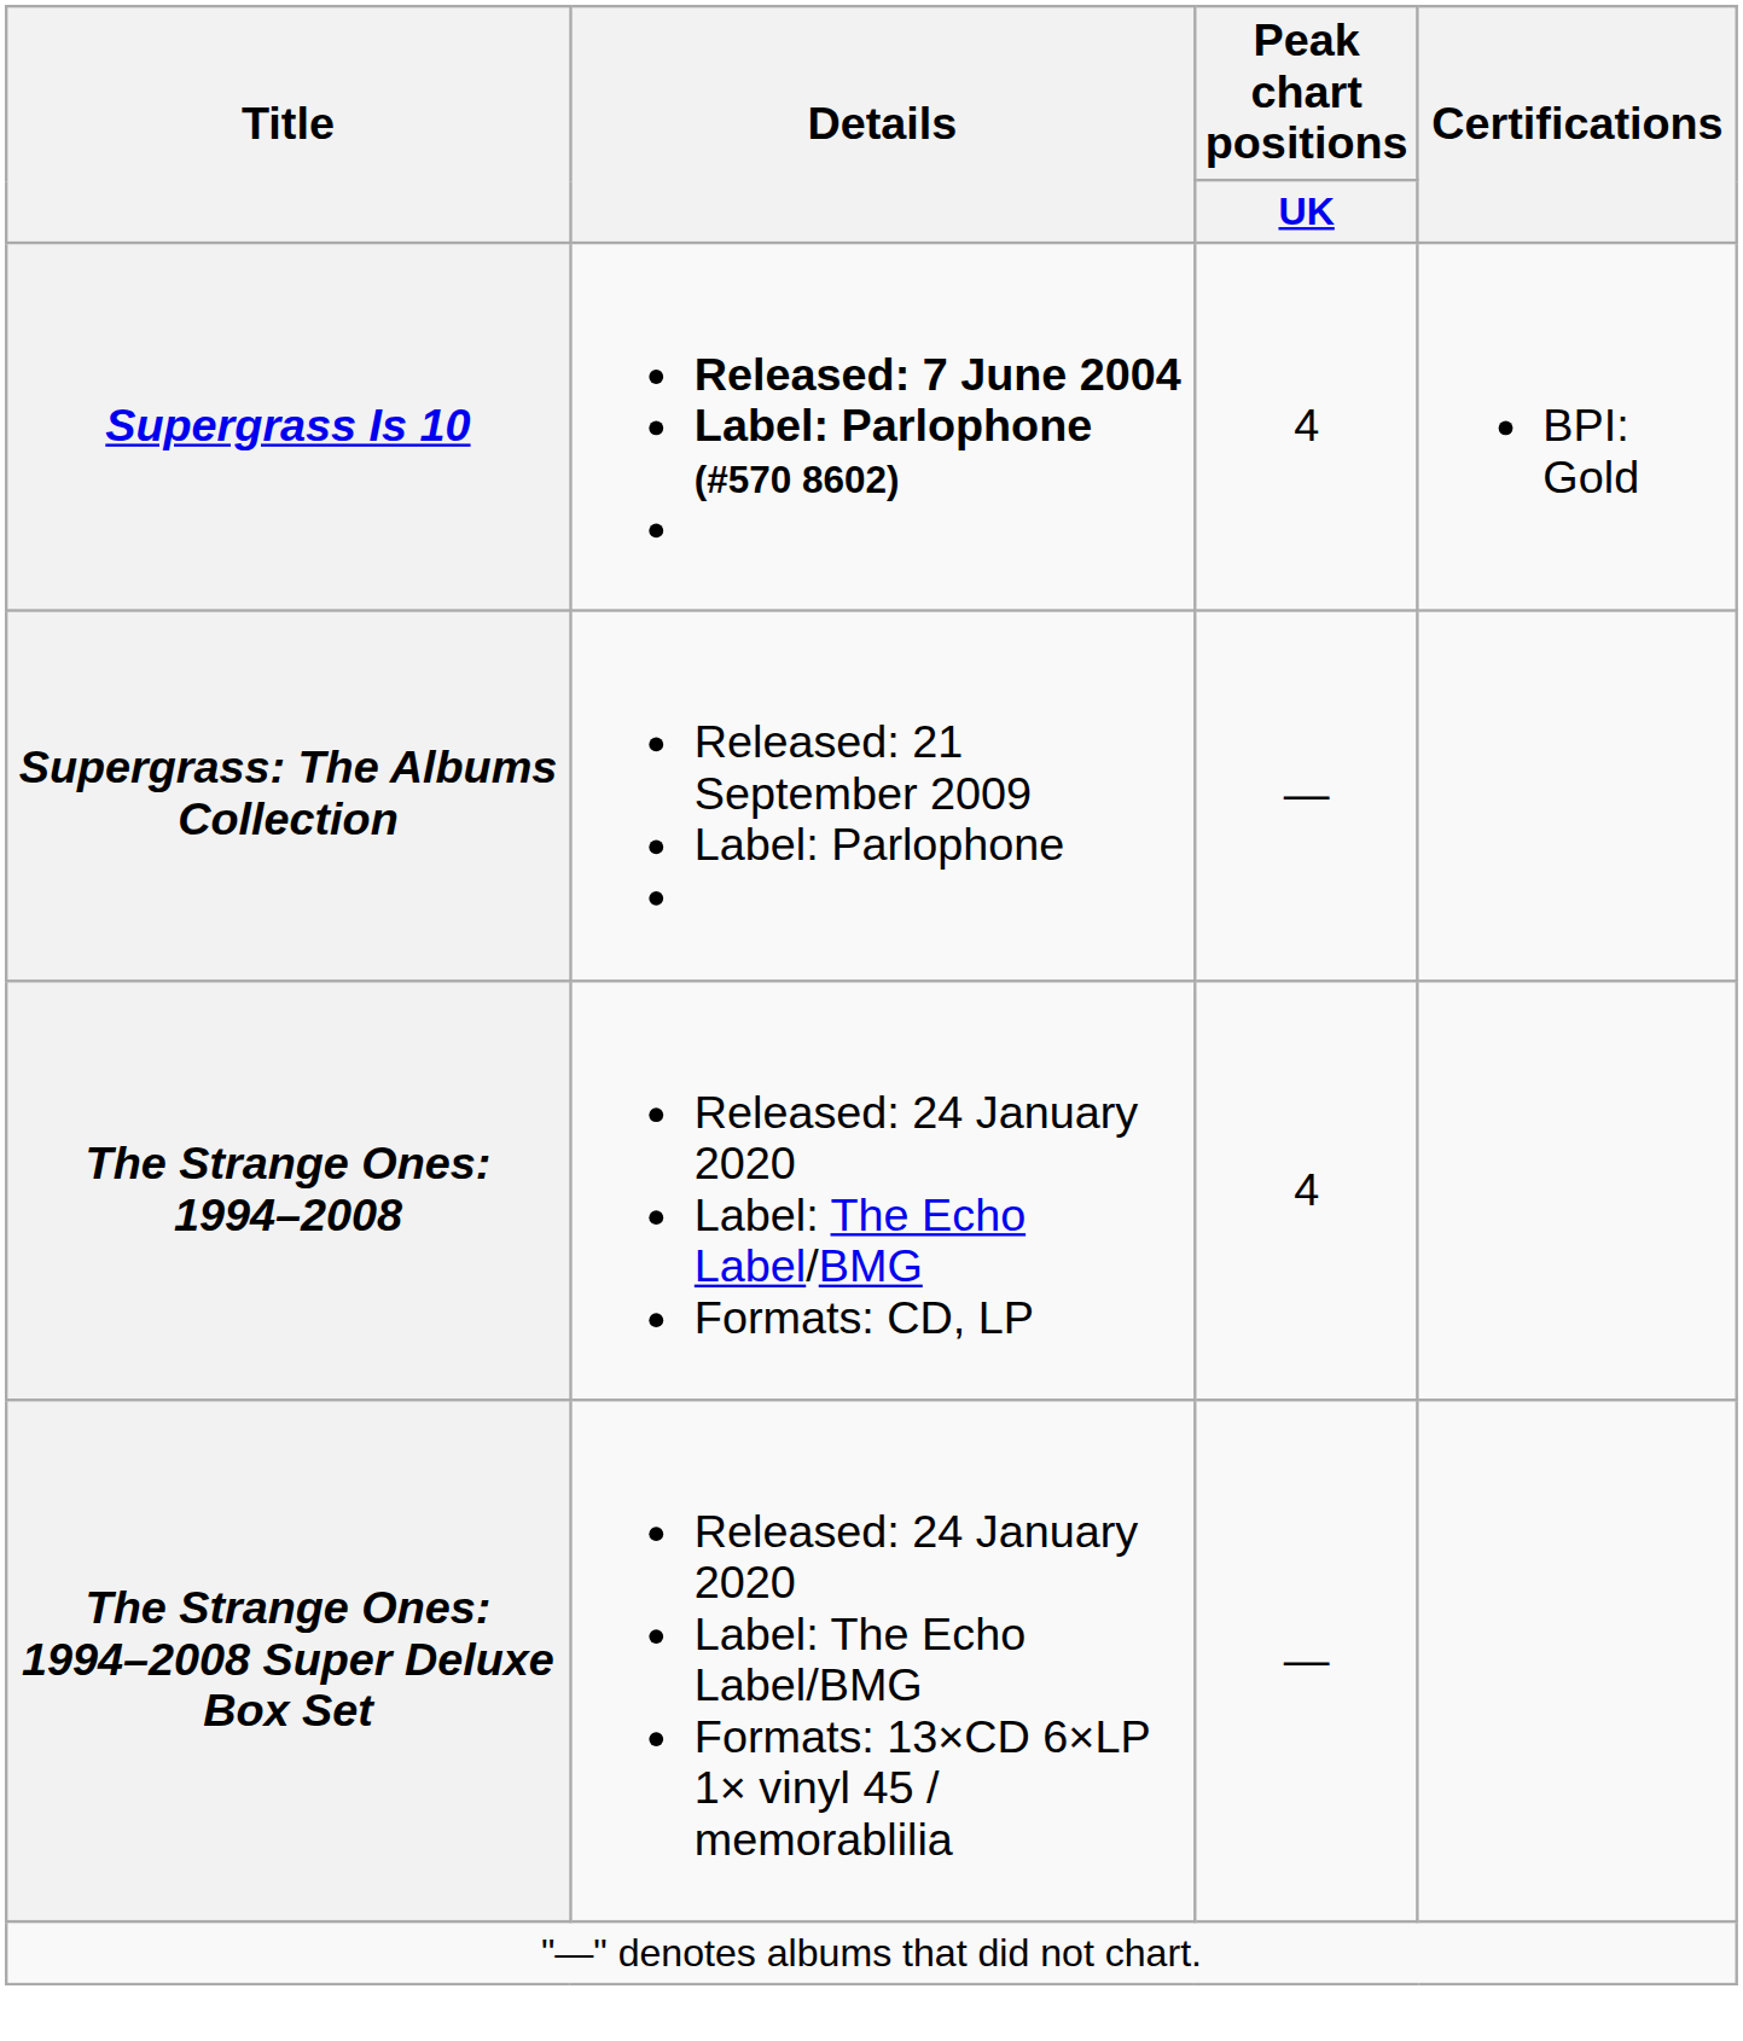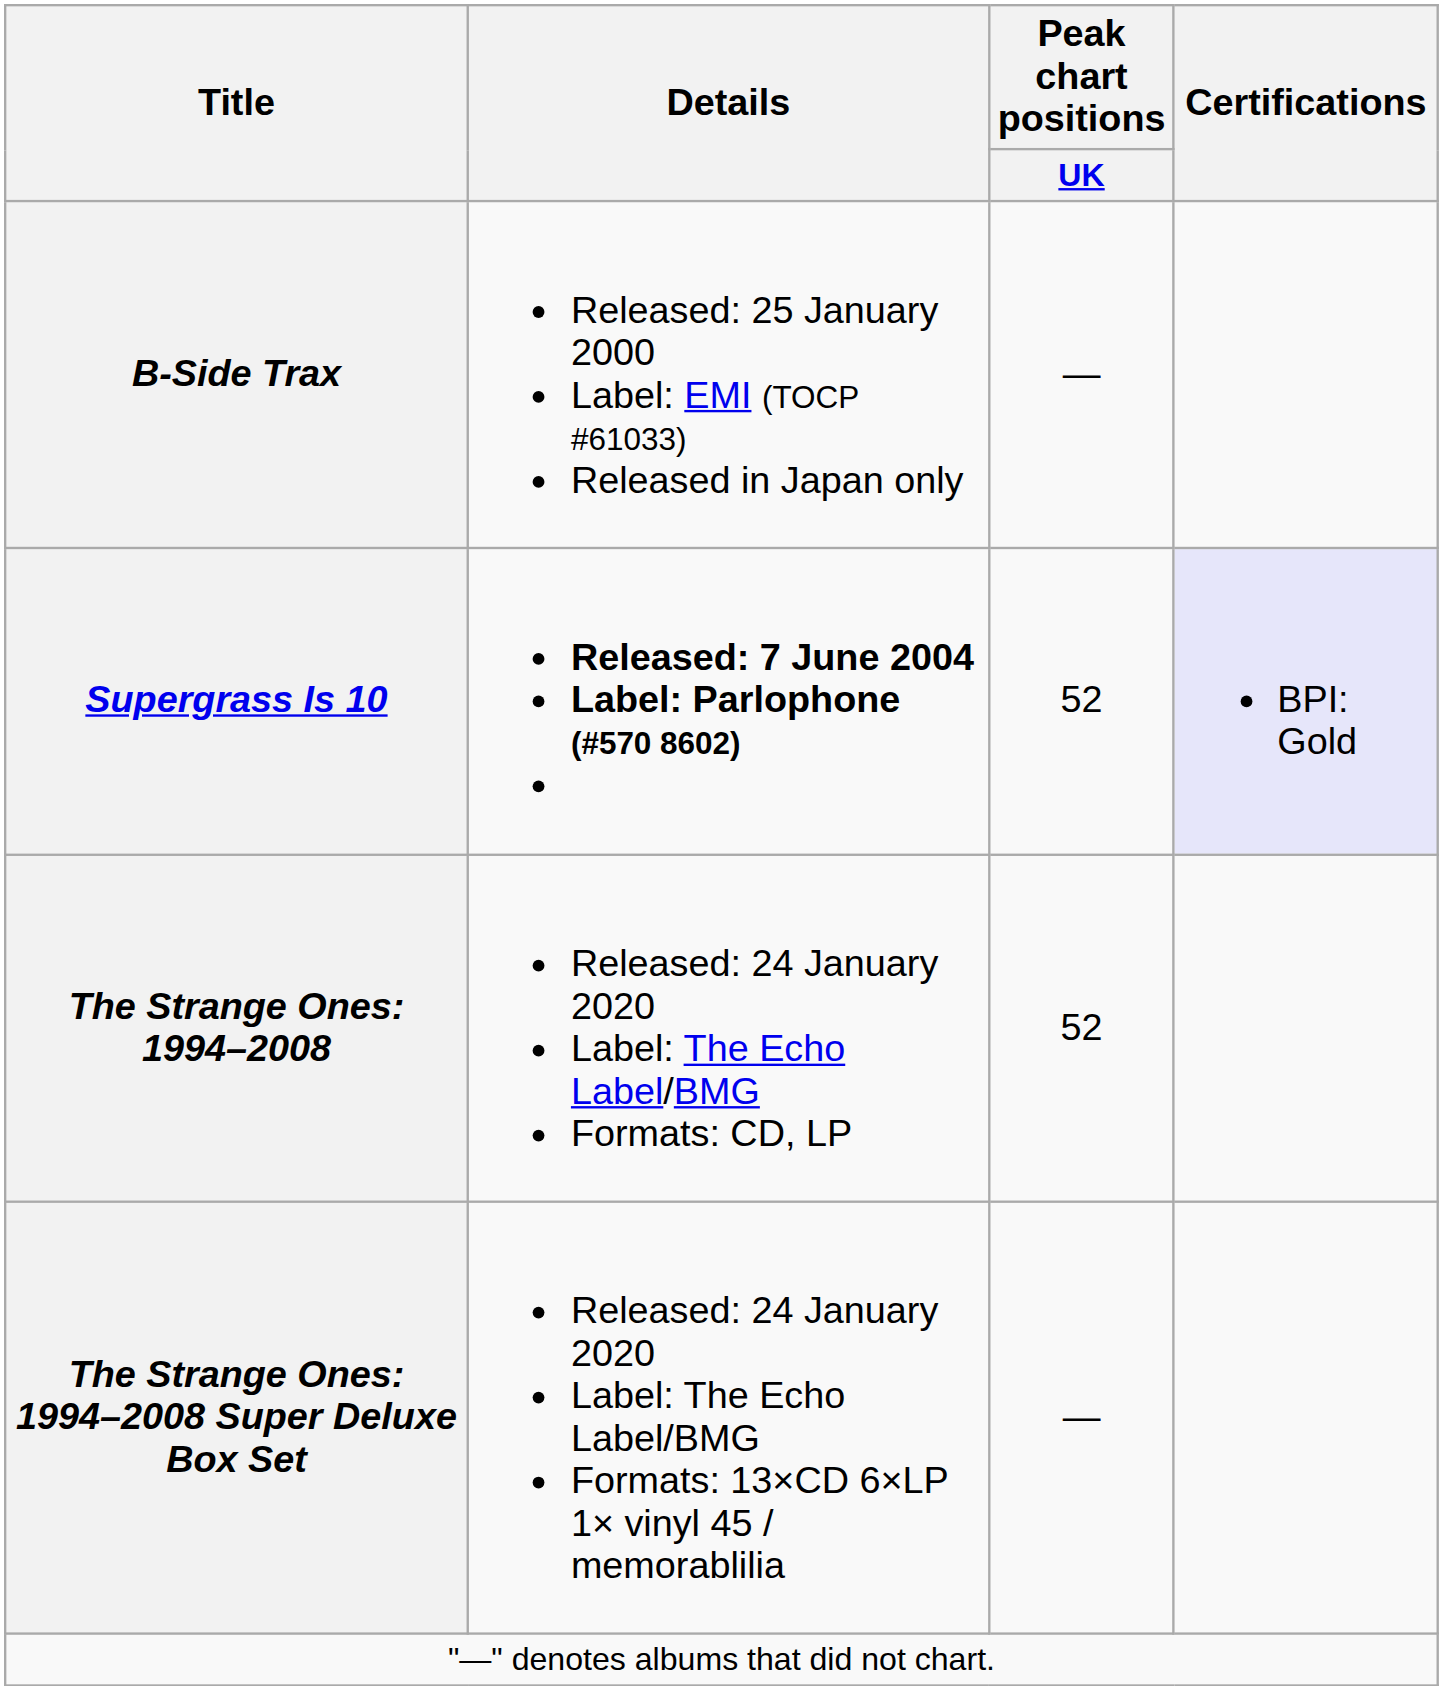+ row: B-Side Trax | Released: 25 January 2000 Label: EMI (TOCP #61033) Released in Japan only | —
Supergrass Is 10 | Peak chart positions / UK: 4 -> 52
Supergrass Is 10 | Certifications: no background -> lavender background
- row: Supergrass: The Albums Collection | Released: 21 September 2009 Label: Parlophone | —
The Strange Ones: 1994–2008 | Peak chart positions / UK: 4 -> 52
